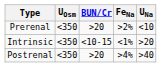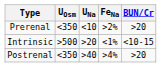columns swapped: UNa <-> BUN/Cr
Intrinsic | UOsm: <350 -> >500
